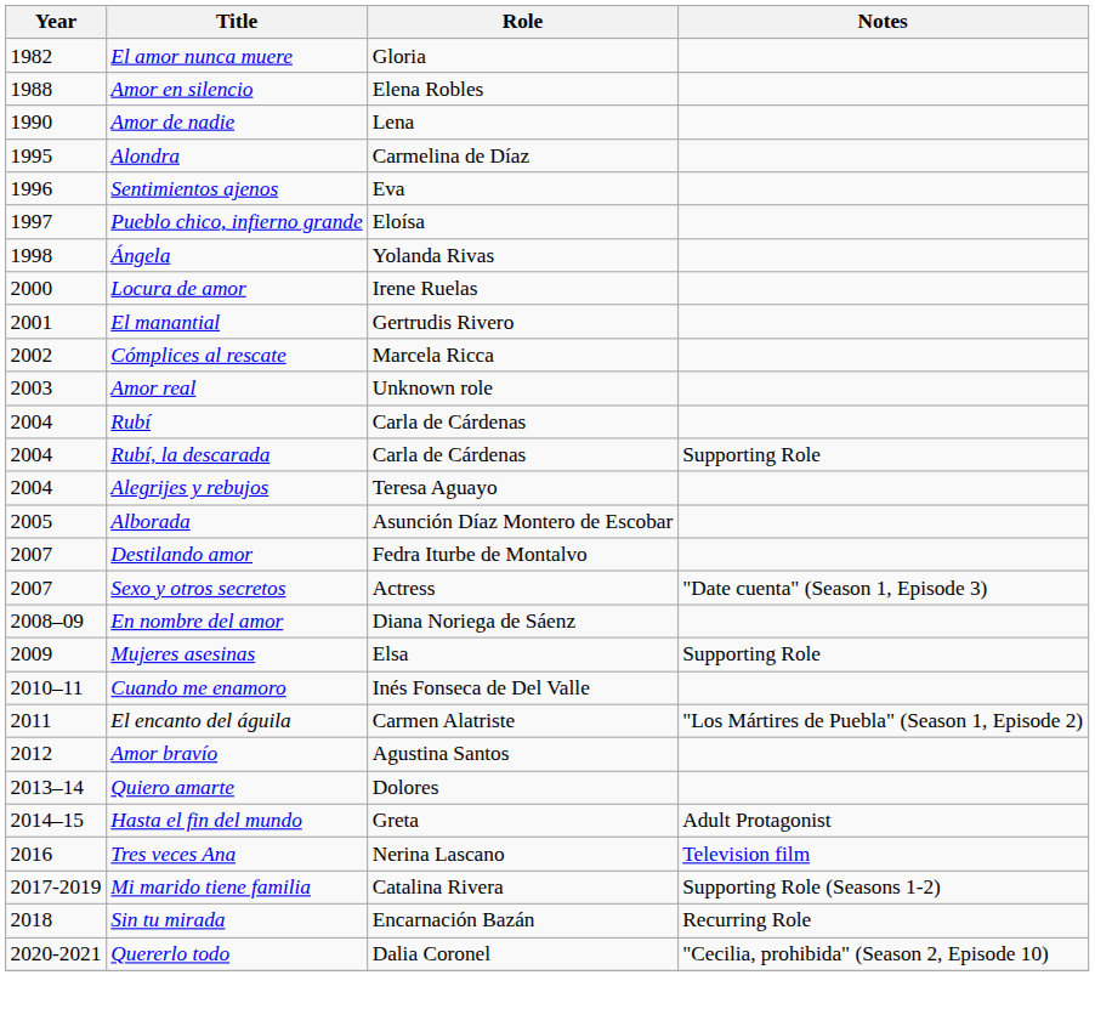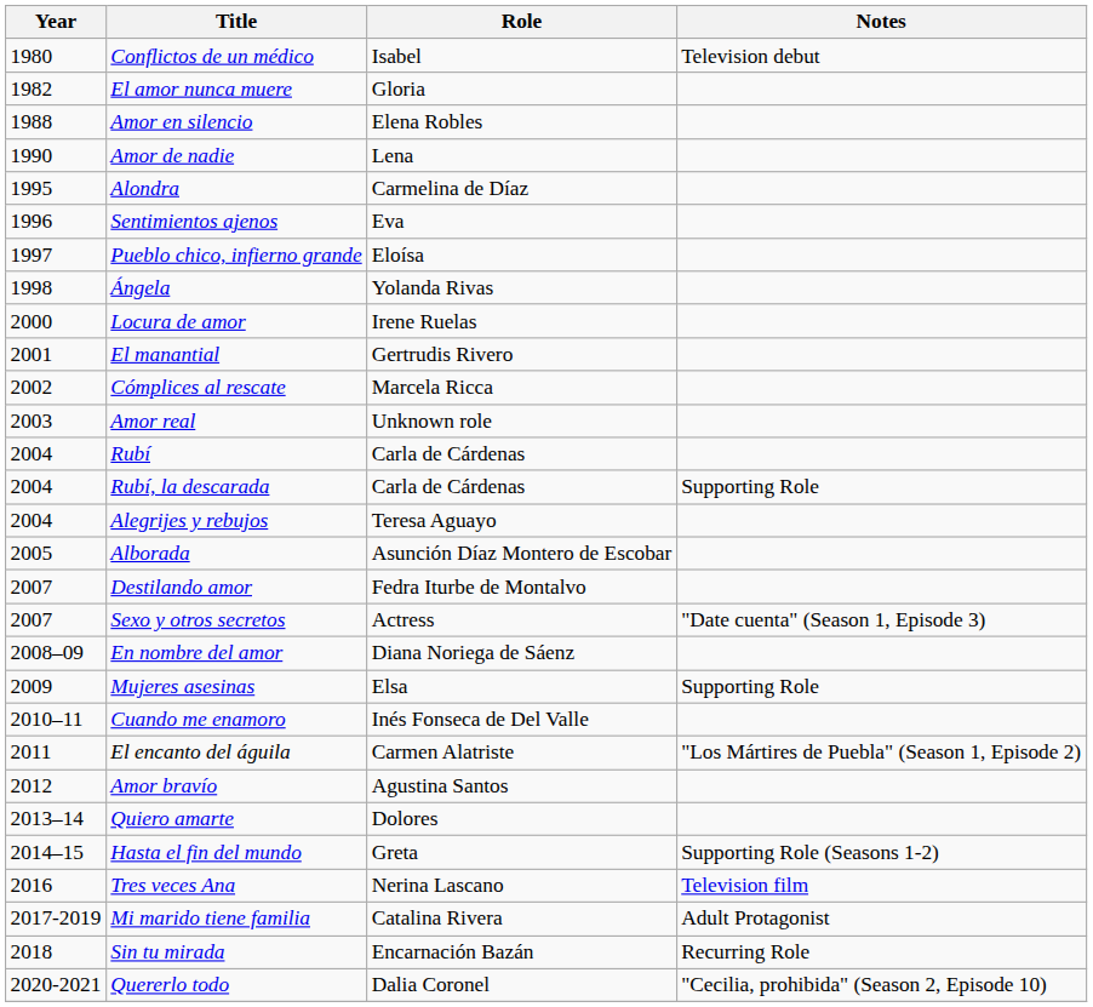+ row: 1980 | Conflictos de un médico | Isabel | Television debut
Hasta el fin del mundo | Notes: Adult Protagonist -> Supporting Role (Seasons 1-2)
Mi marido tiene familia | Notes: Supporting Role (Seasons 1-2) -> Adult Protagonist
